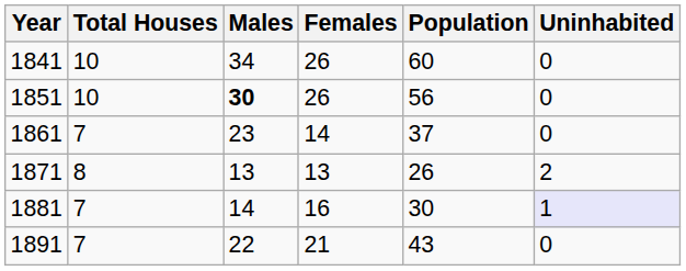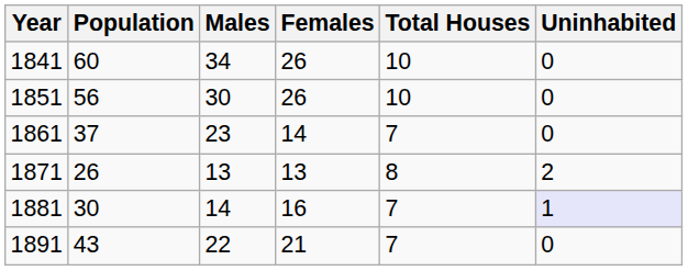columns swapped: Population <-> Total Houses
1851 | Males: bold -> normal
